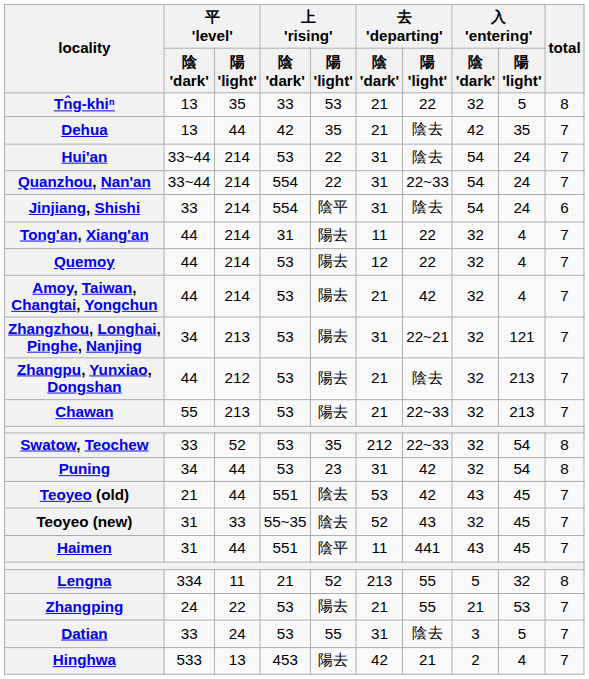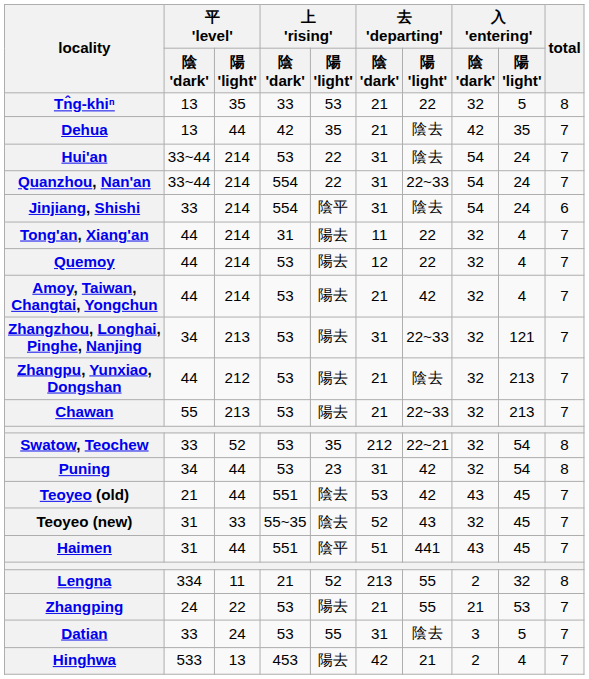Zhangzhou, Longhai, Pinghe, Nanjing | 去 'departing' / 陽 'light': 22~21 -> 22~33
Swatow, Teochew | 去 'departing' / 陽 'light': 22~33 -> 22~21
Haimen | 去 'departing' / 陰 'dark': 11 -> 51
Lengna | 入 'entering' / 陰 'dark': 5 -> 2
